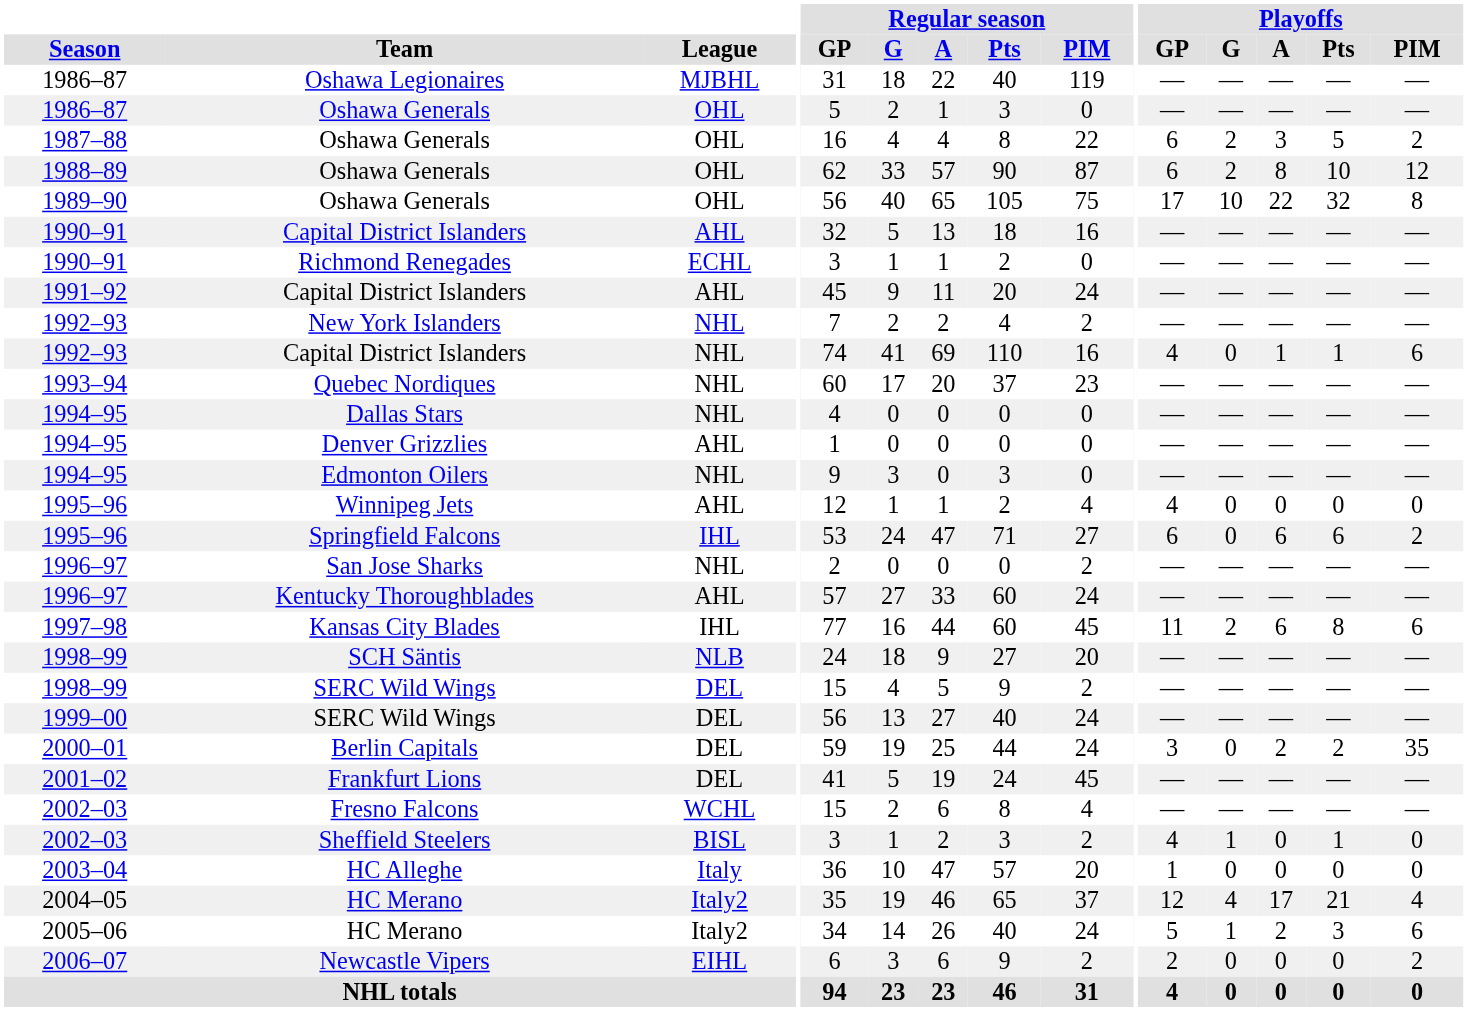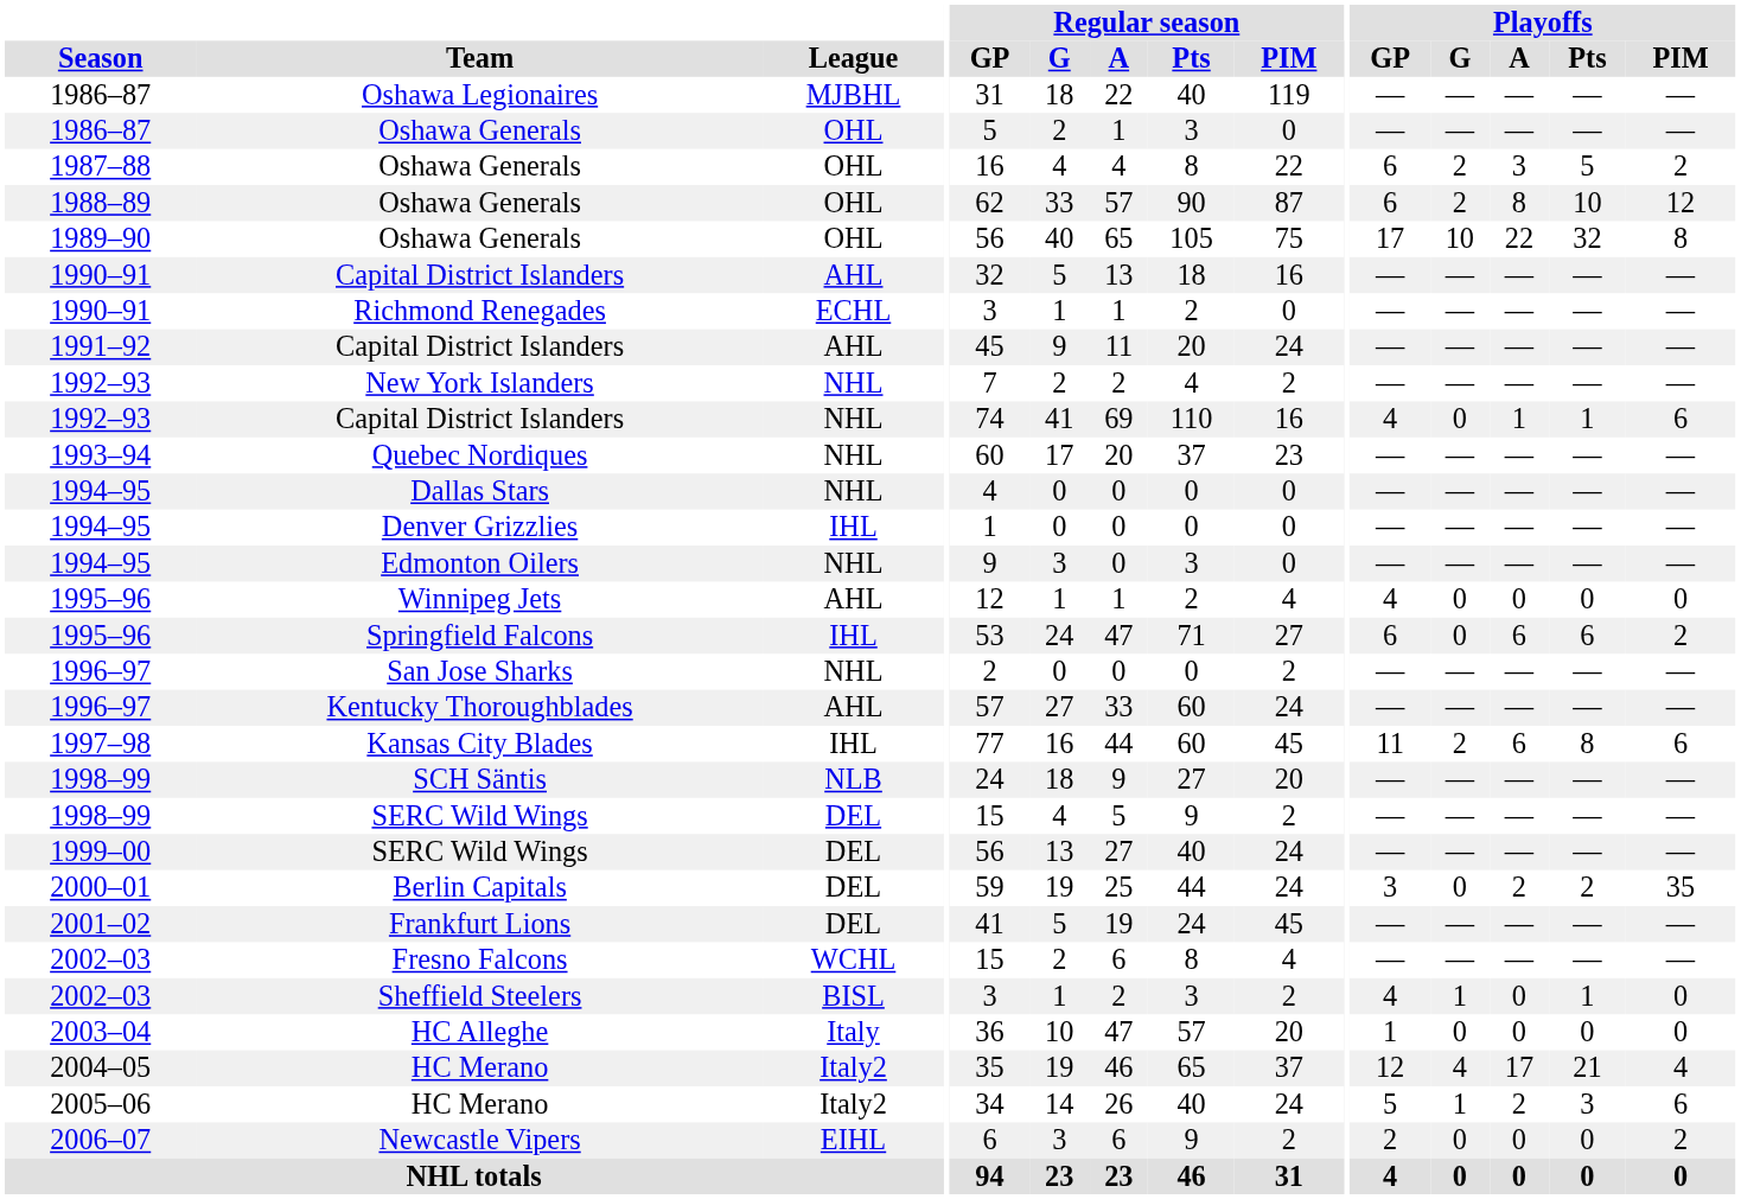Denver Grizzlies | League: AHL -> IHL
